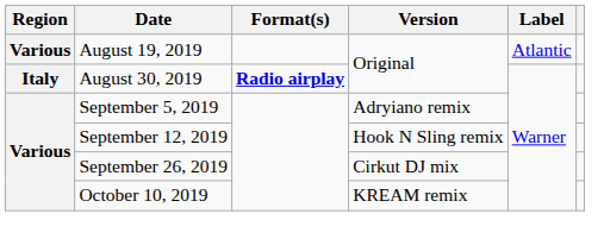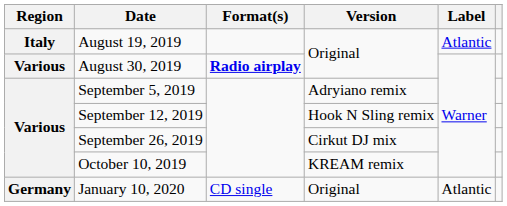August 19, 2019 | Region: Various -> Italy
August 30, 2019 | Region: Italy -> Various
+ row: Germany | January 10, 2020 | CD single | Original | Atlantic
